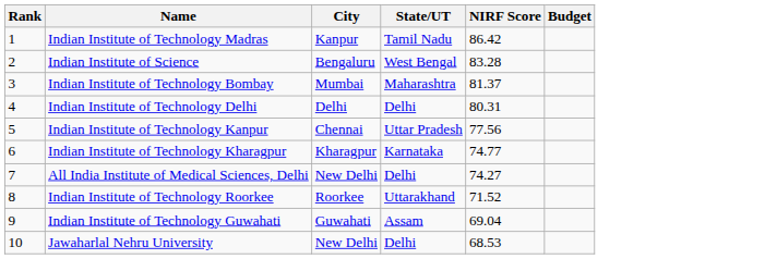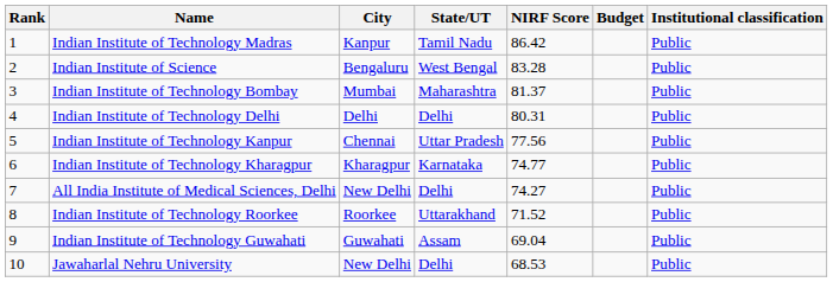+ column: Institutional classification | Public | Public | Public | Public | Public | Public | Public | Public | Public | Public
